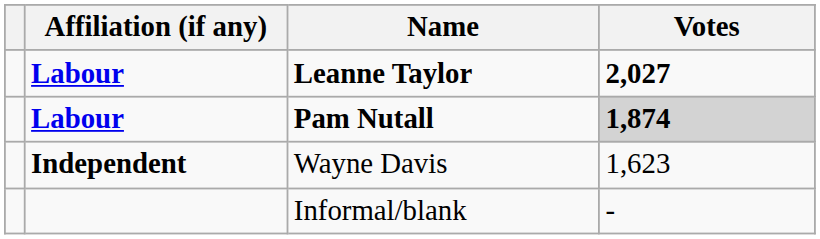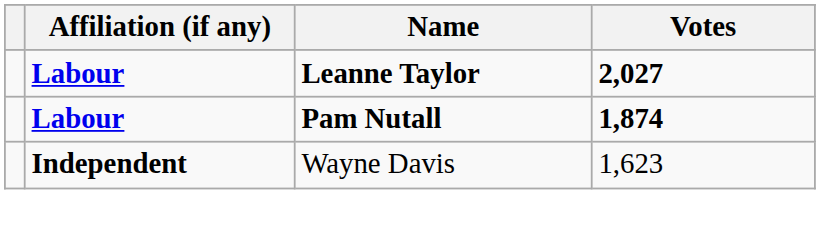Pam Nutall | Votes: lightgrey background -> no background
- row: Informal/blank | -
